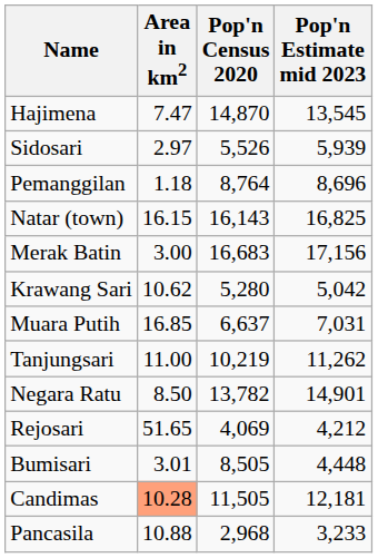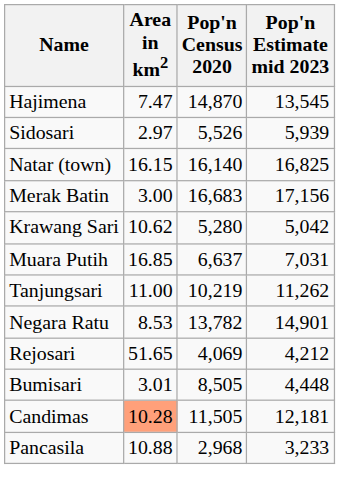- row: Pemanggilan | 1.18 | 8,764 | 8,696
Natar (town) | Pop'n Census 2020: 16,143 -> 16,140
Negara Ratu | Area in km2: 8.50 -> 8.53
